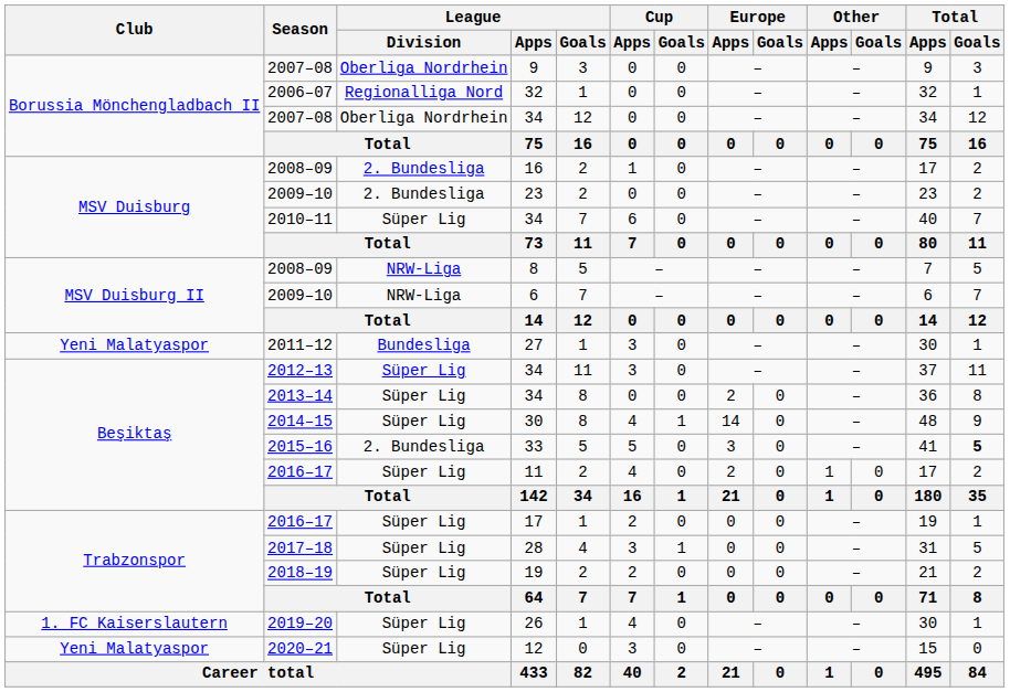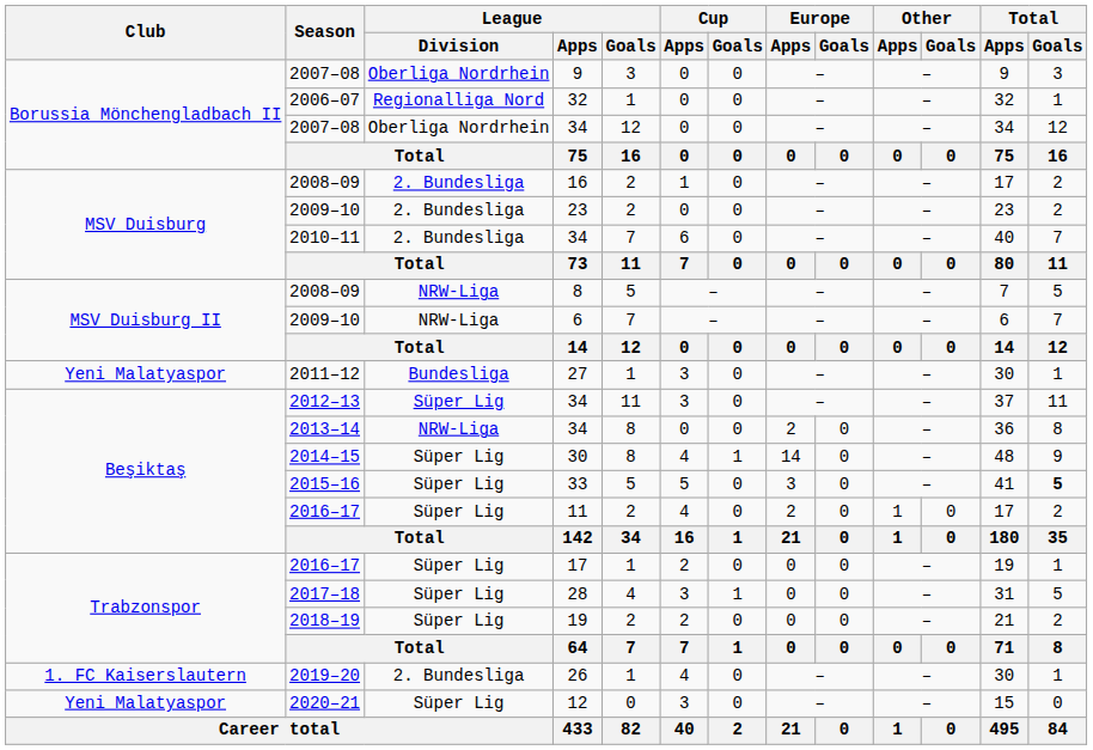2010–11 / 34 | League / Division: Süper Lig -> 2. Bundesliga
2013–14 / 34 | League / Division: Süper Lig -> NRW-Liga
33 | League / Division: 2. Bundesliga -> Süper Lig
26 | League / Division: Süper Lig -> 2. Bundesliga
